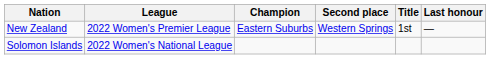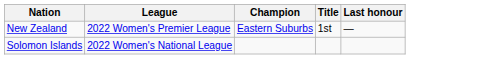- column: Second place | Western Springs
